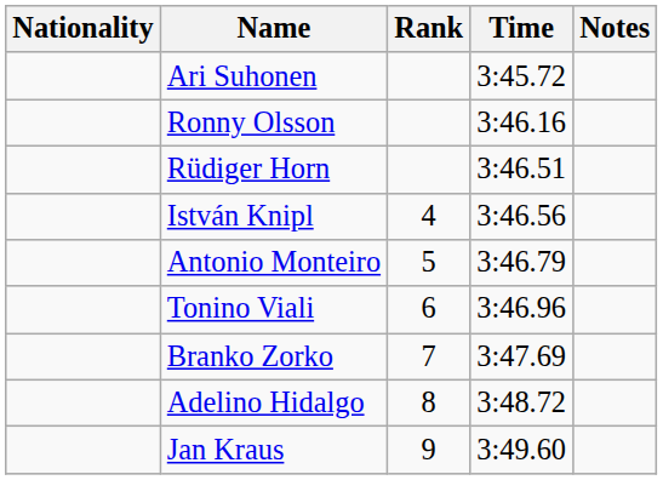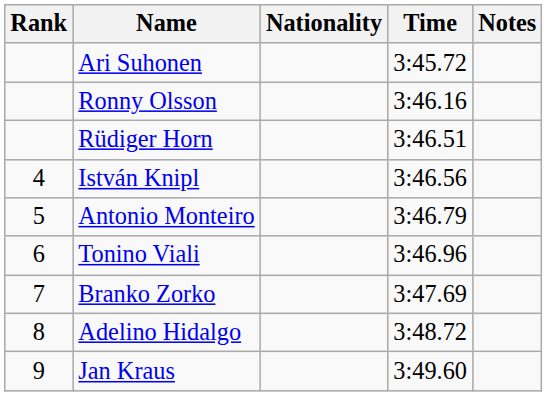columns swapped: Rank <-> Nationality
